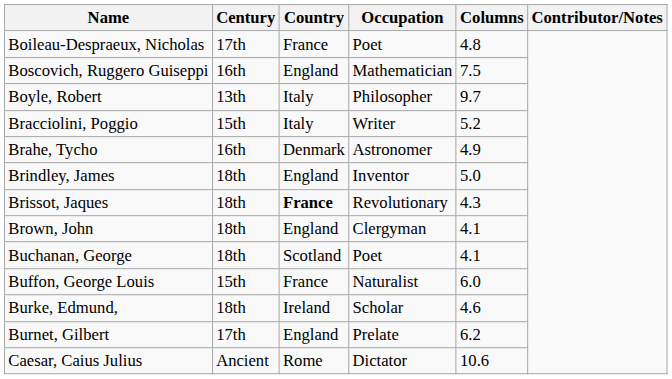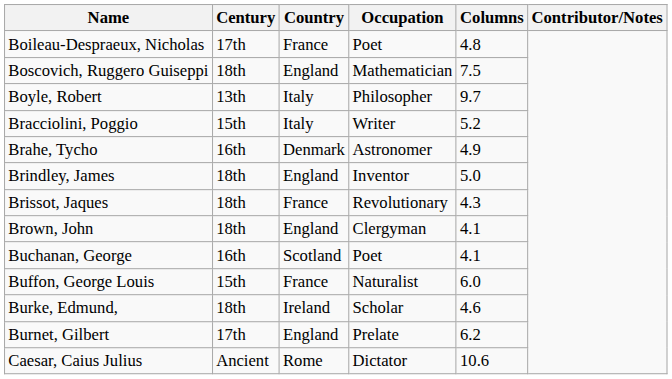Boscovich, Ruggero Guiseppi | Century: 16th -> 18th
Brissot, Jaques | Country: bold -> normal
Buchanan, George | Century: 18th -> 16th
